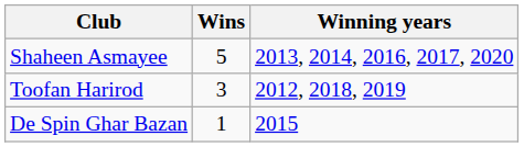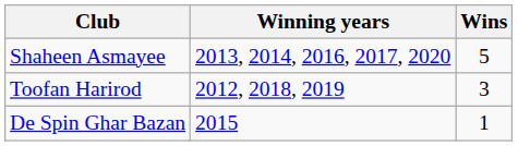columns swapped: Wins <-> Winning years
